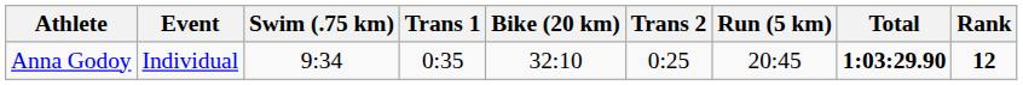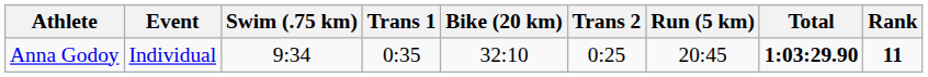Anna Godoy | Rank: 12 -> 11
